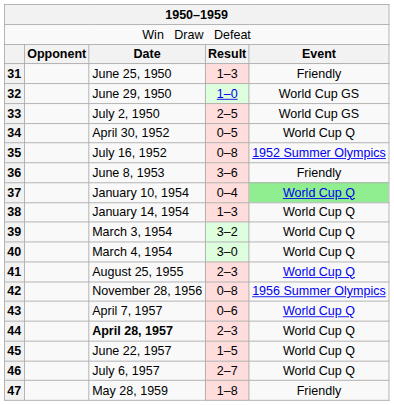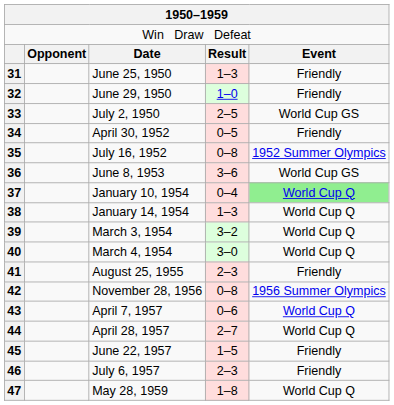32 | column 5: World Cup GS -> Friendly
34 | column 5: World Cup Q -> Friendly
36 | column 5: Friendly -> World Cup GS
41 | column 5: World Cup Q -> Friendly
44 | column 3: bold -> normal
44 | column 4: 2–3 -> 2–7
45 | column 5: World Cup Q -> Friendly
46 | column 4: 2–7 -> 2–3
46 | column 5: World Cup Q -> Friendly
47 | column 5: Friendly -> World Cup Q
